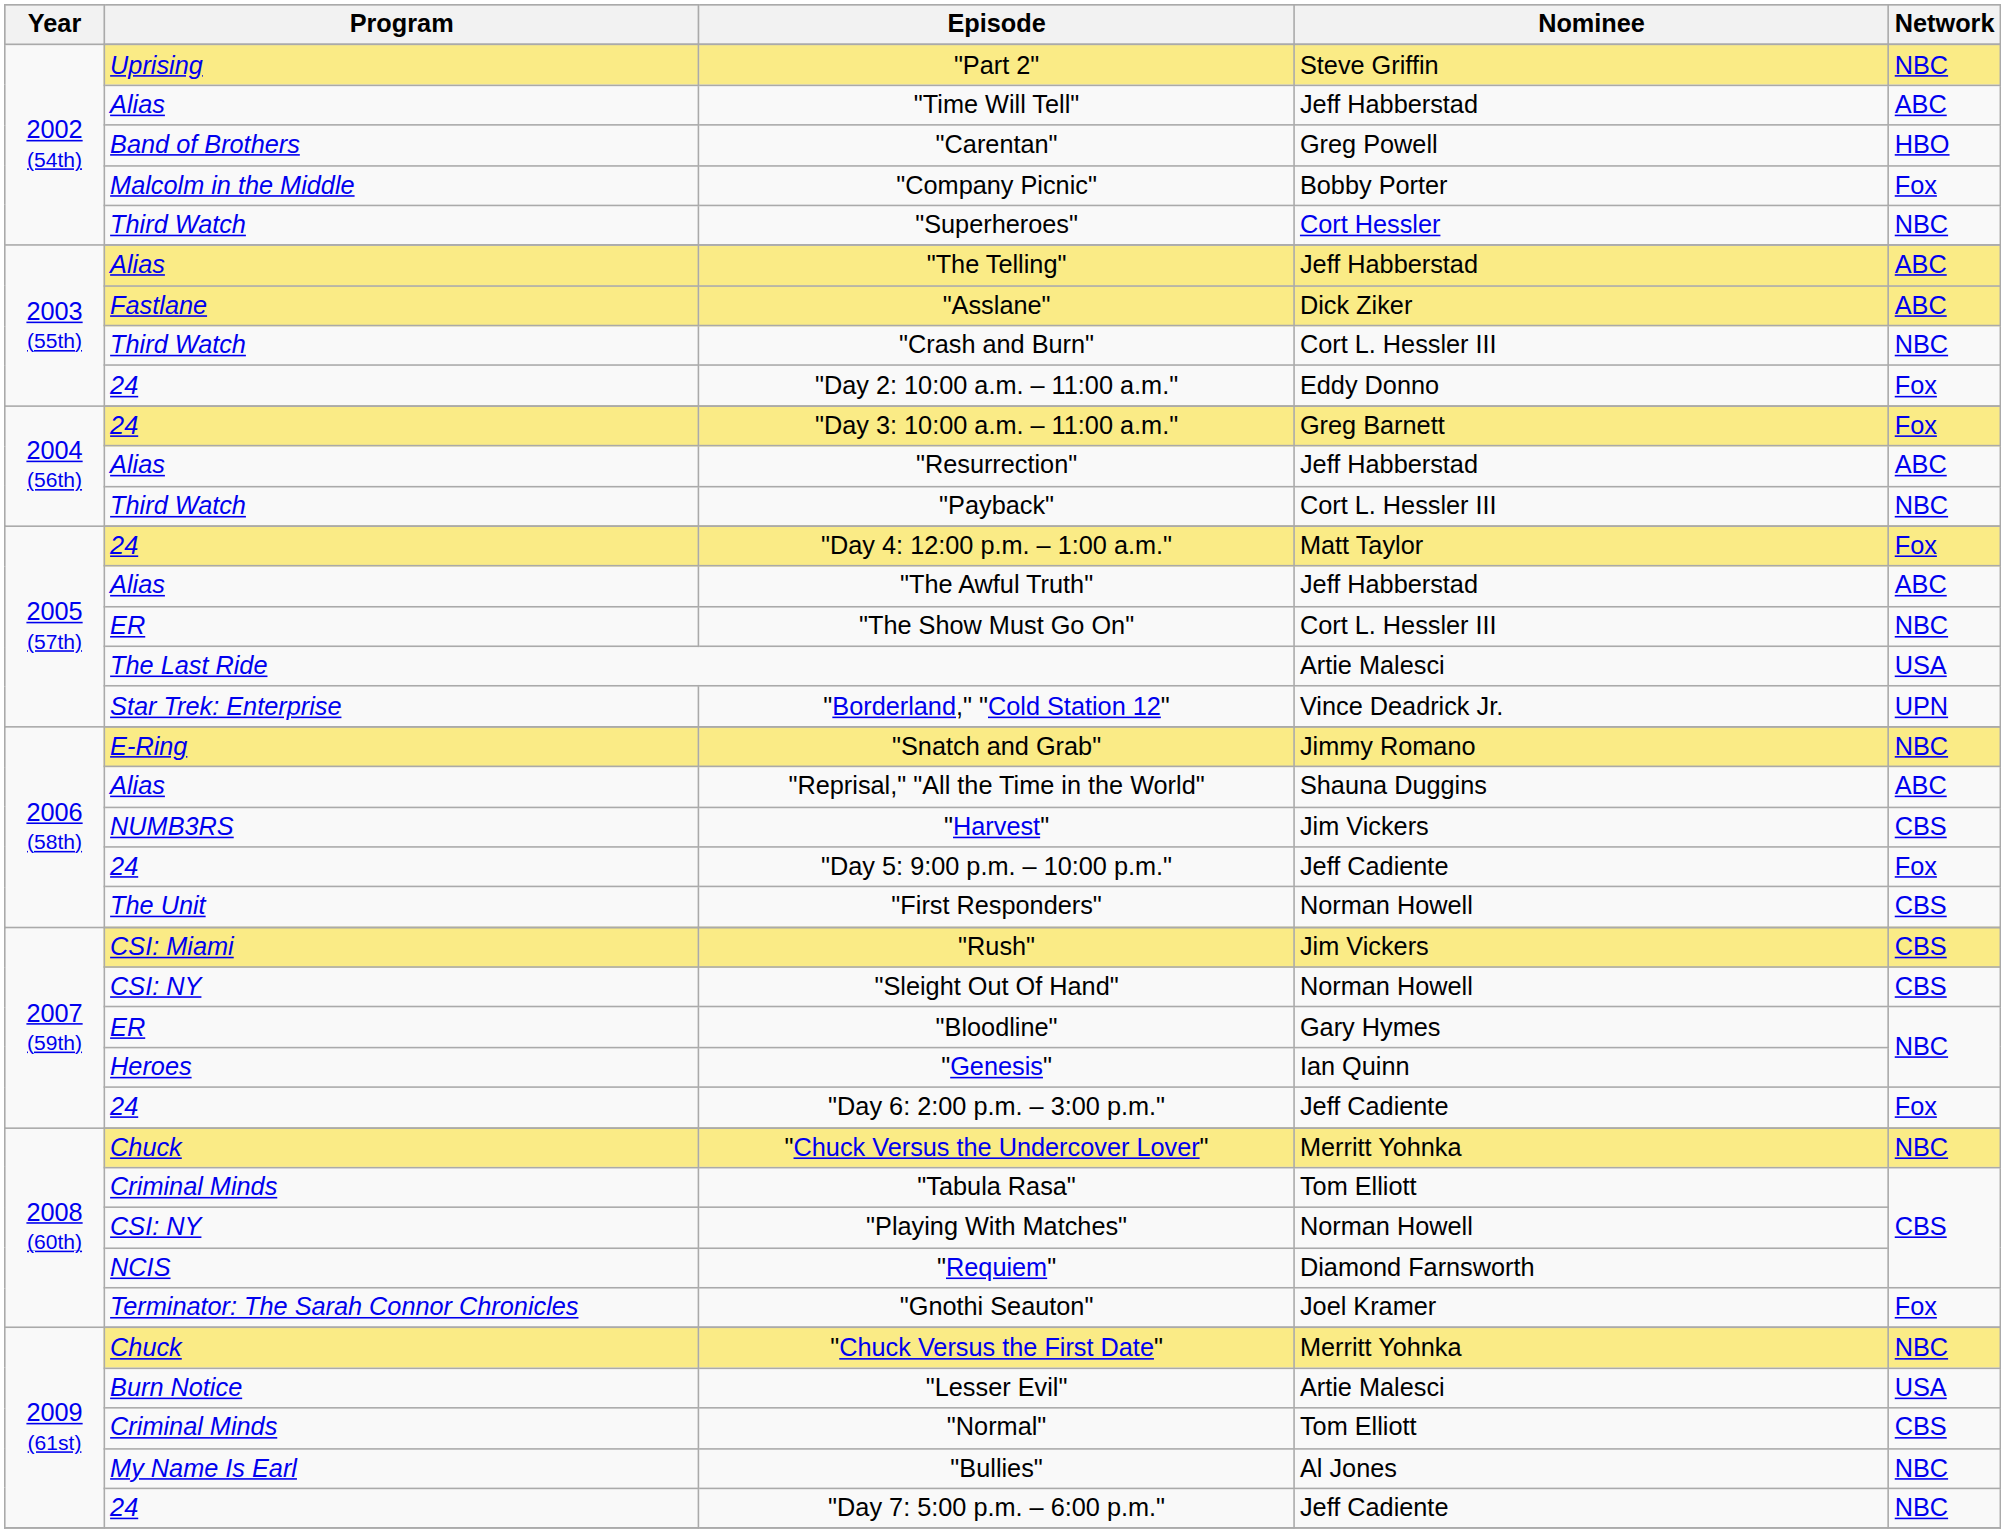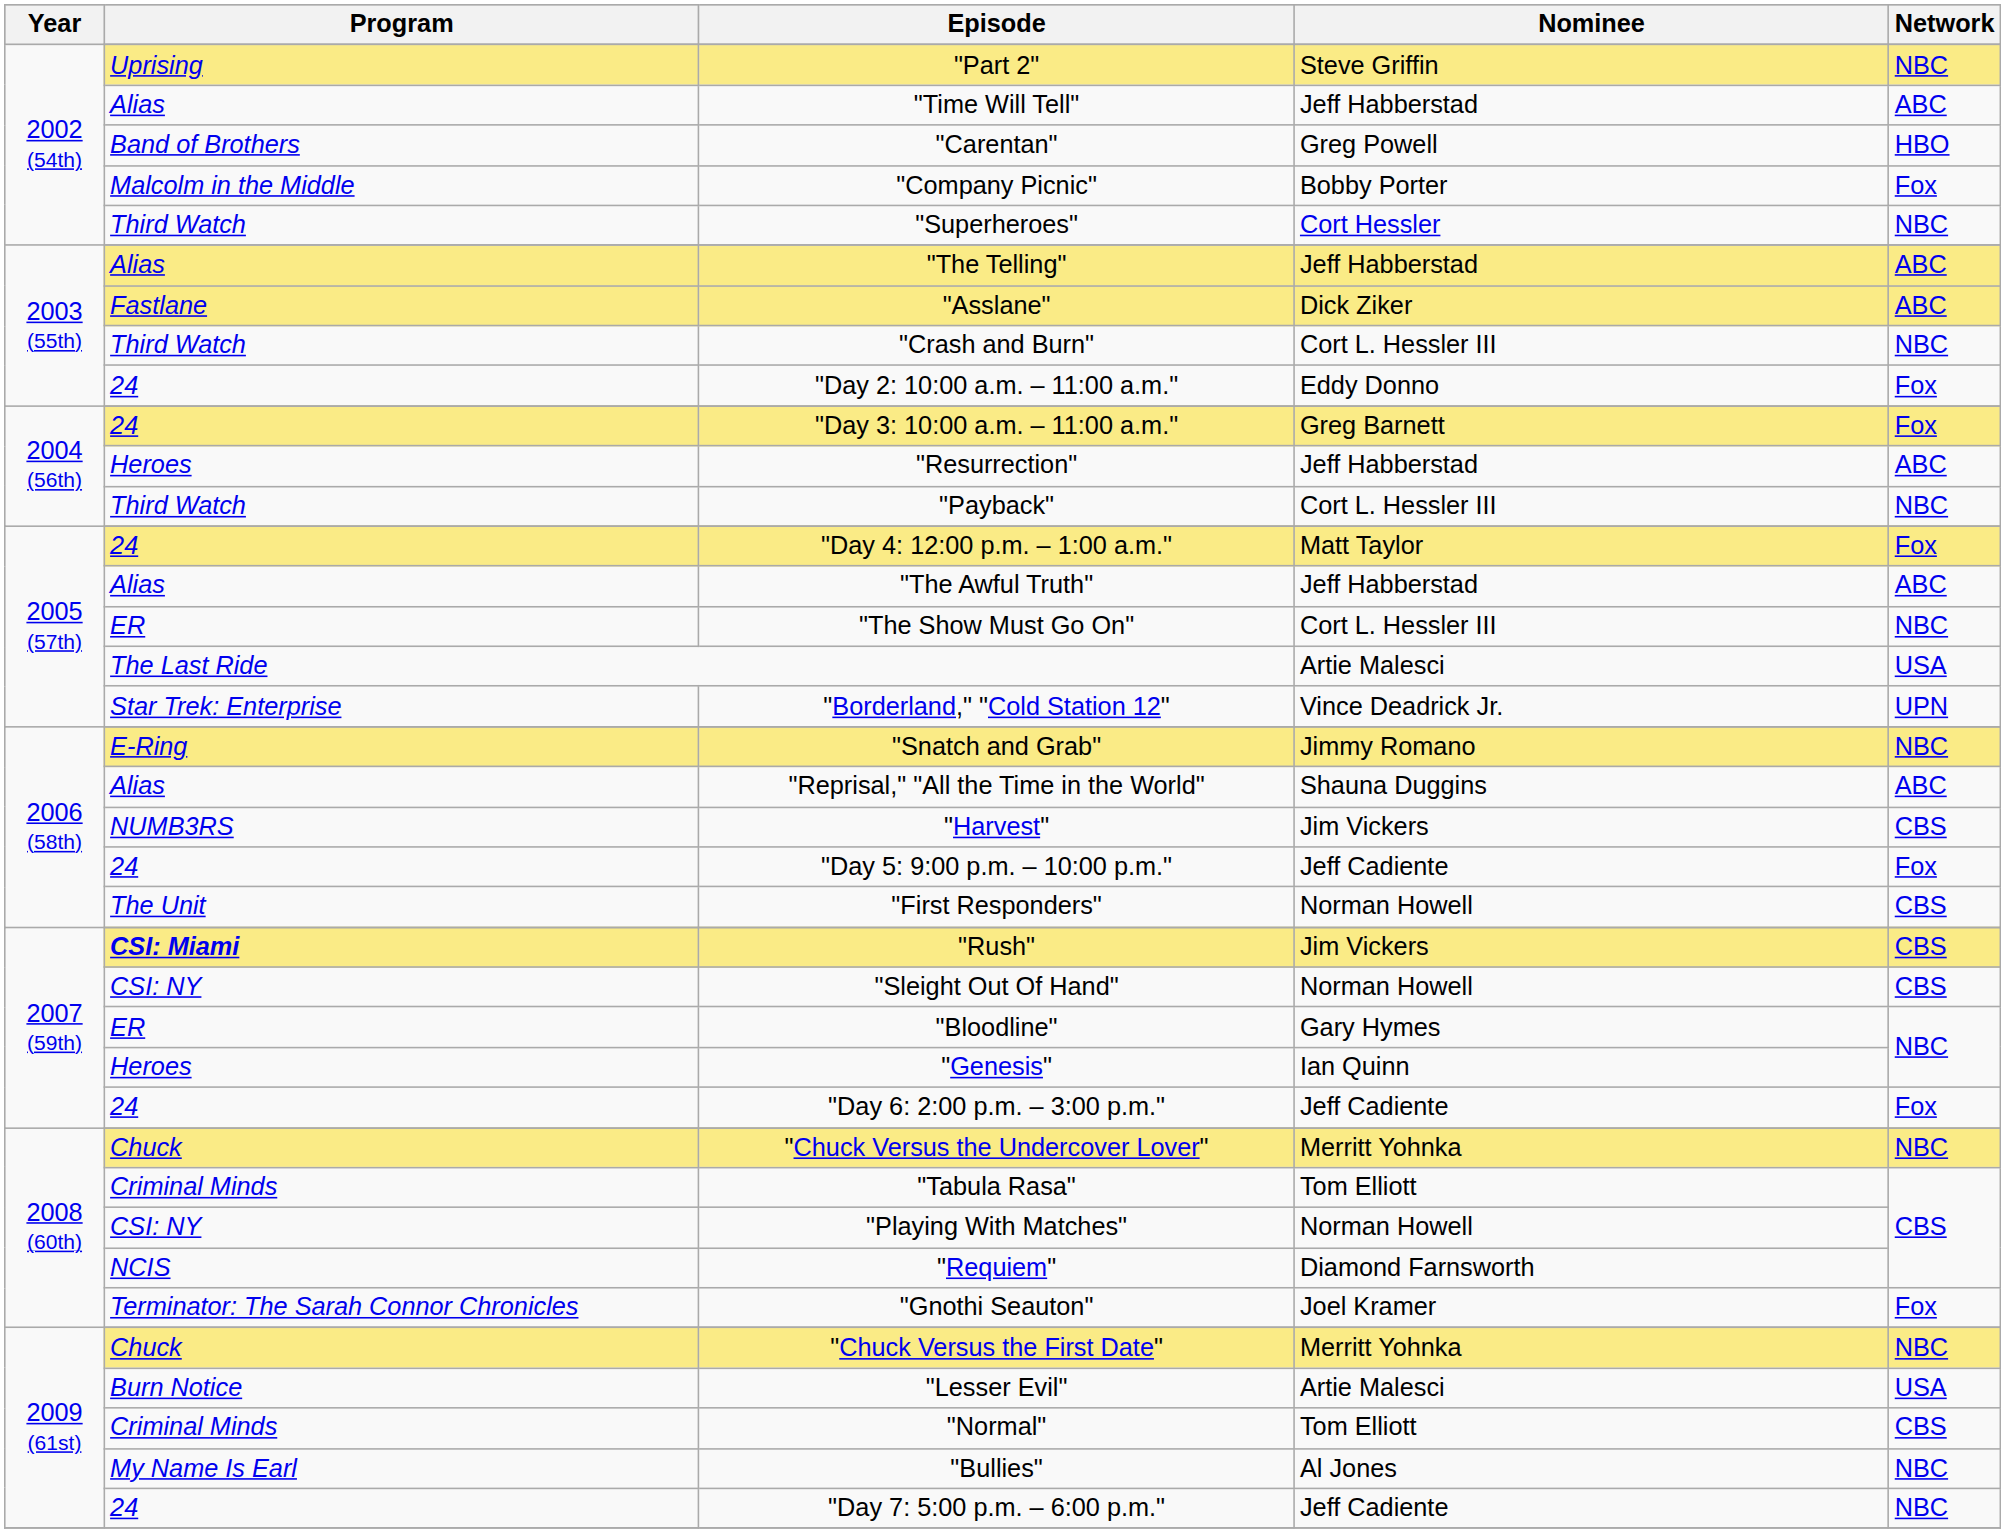"Resurrection" | Program: Alias -> Heroes
"Rush" | Program: normal -> bold
